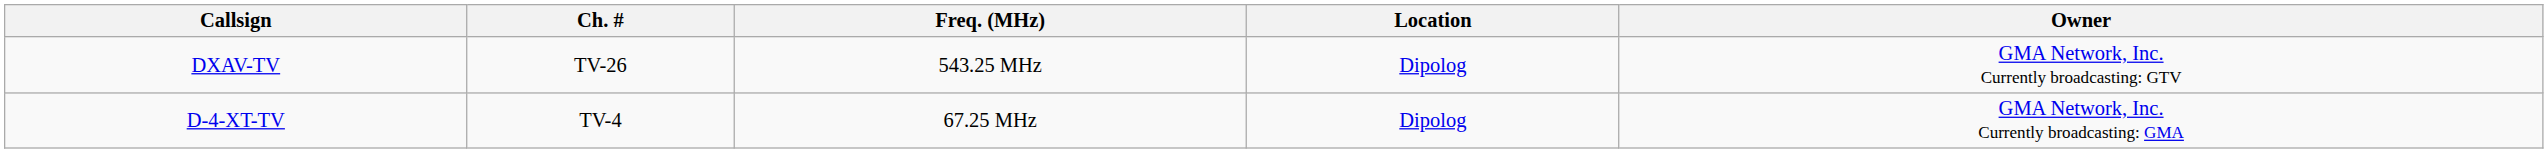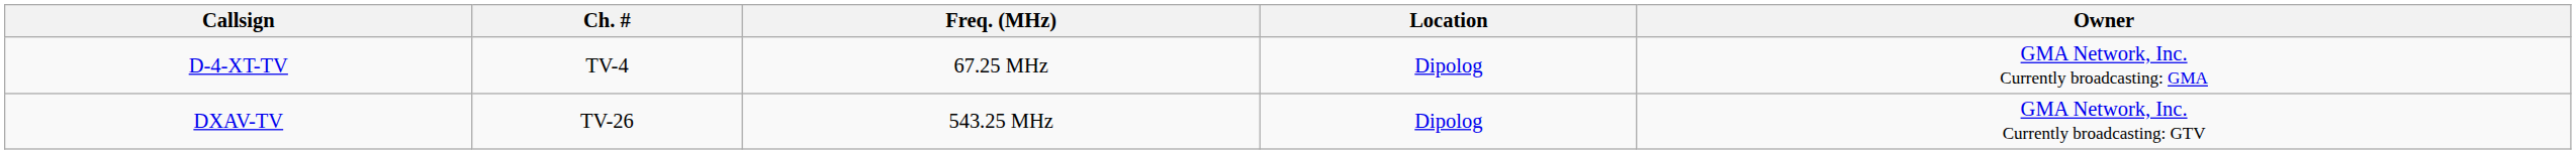rows swapped: D-4-XT-TV <-> DXAV-TV
